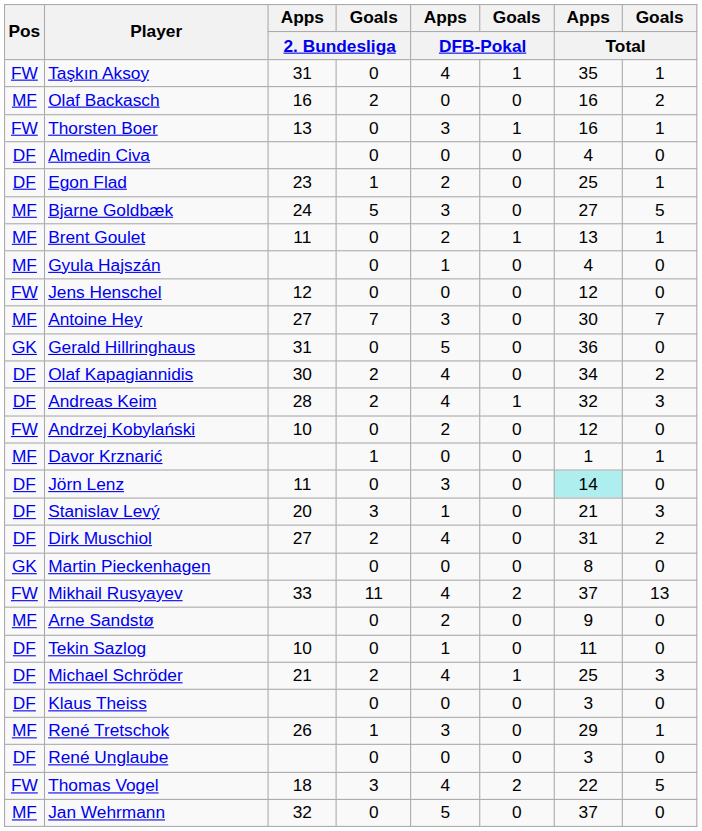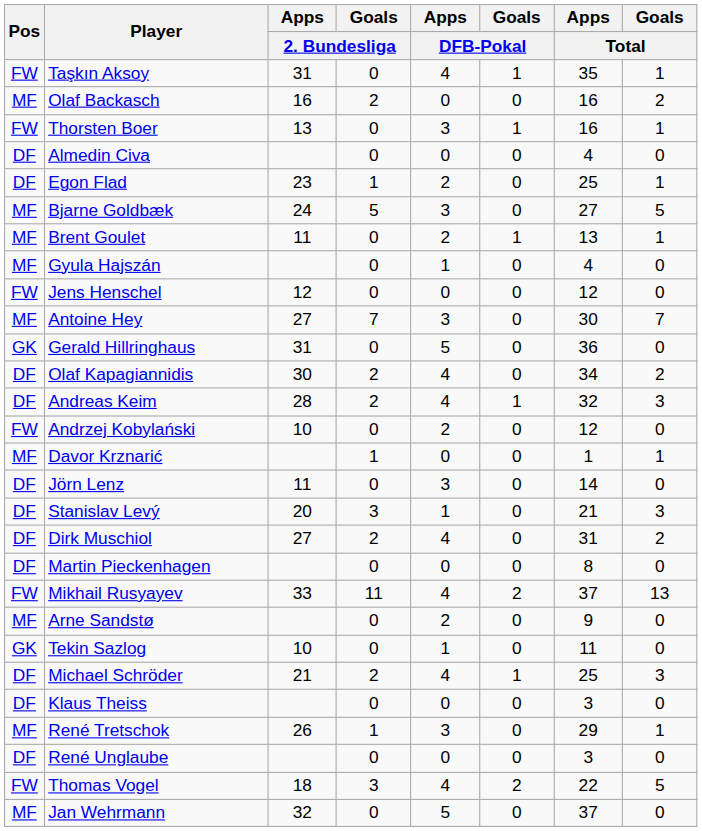Jörn Lenz | Apps / Total: paleturquoise background -> no background
Martin Pieckenhagen | Pos: GK -> DF
Tekin Sazlog | Pos: DF -> GK
